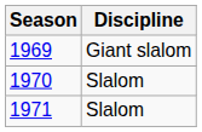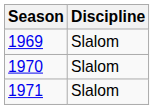1969 | Discipline: Giant slalom -> Slalom
